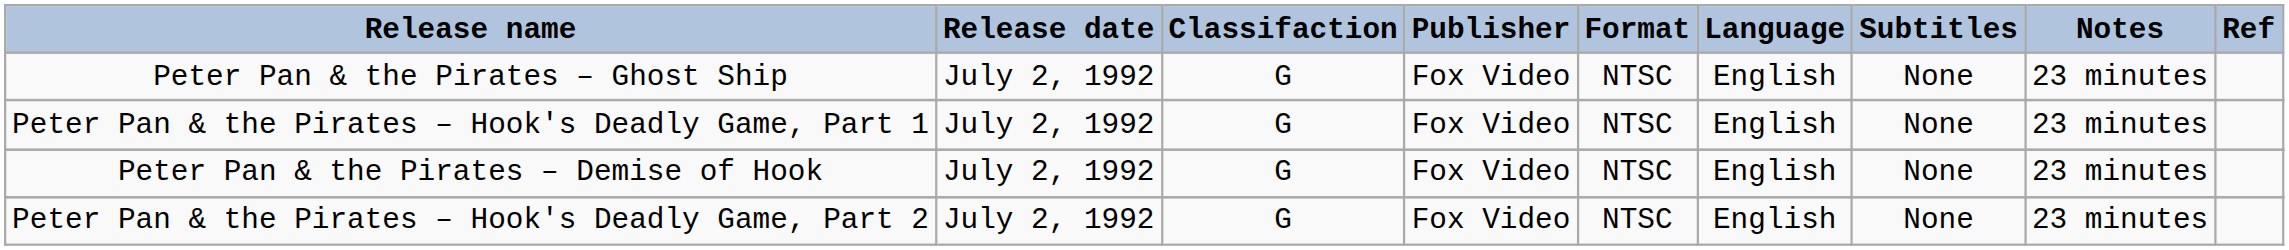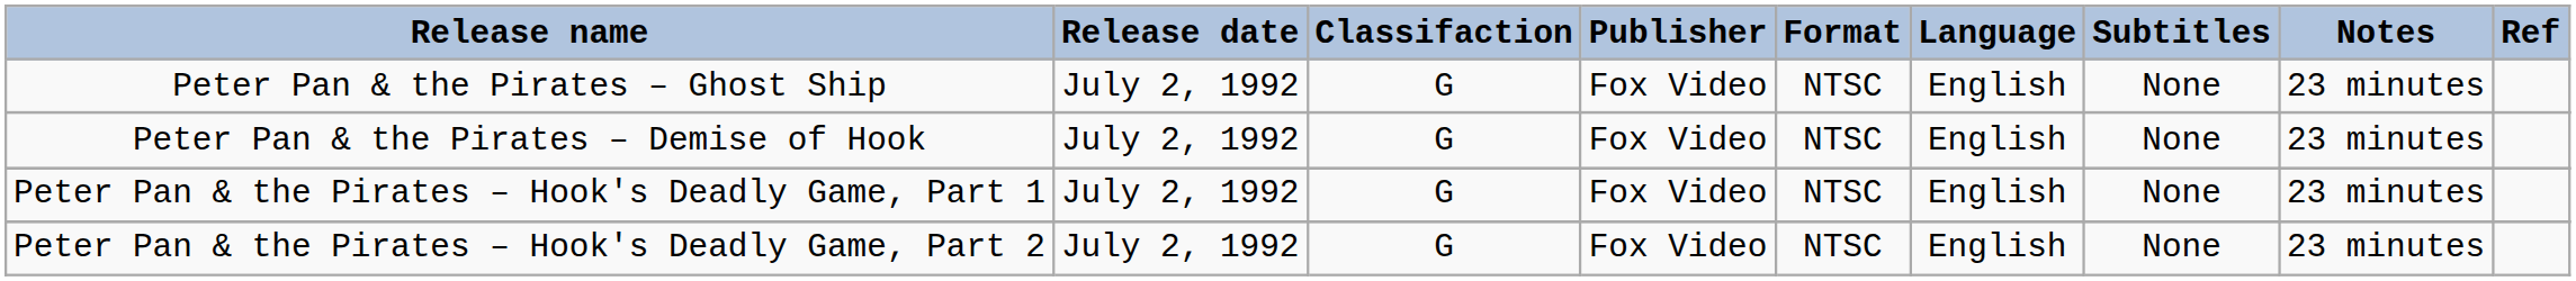rows swapped: Peter Pan & the Pirates – Demise of Hook <-> Peter Pan & the Pirates – Hook's Deadly Game, Part 1
